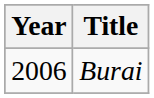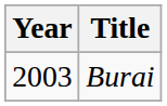Burai | Year: 2006 -> 2003
